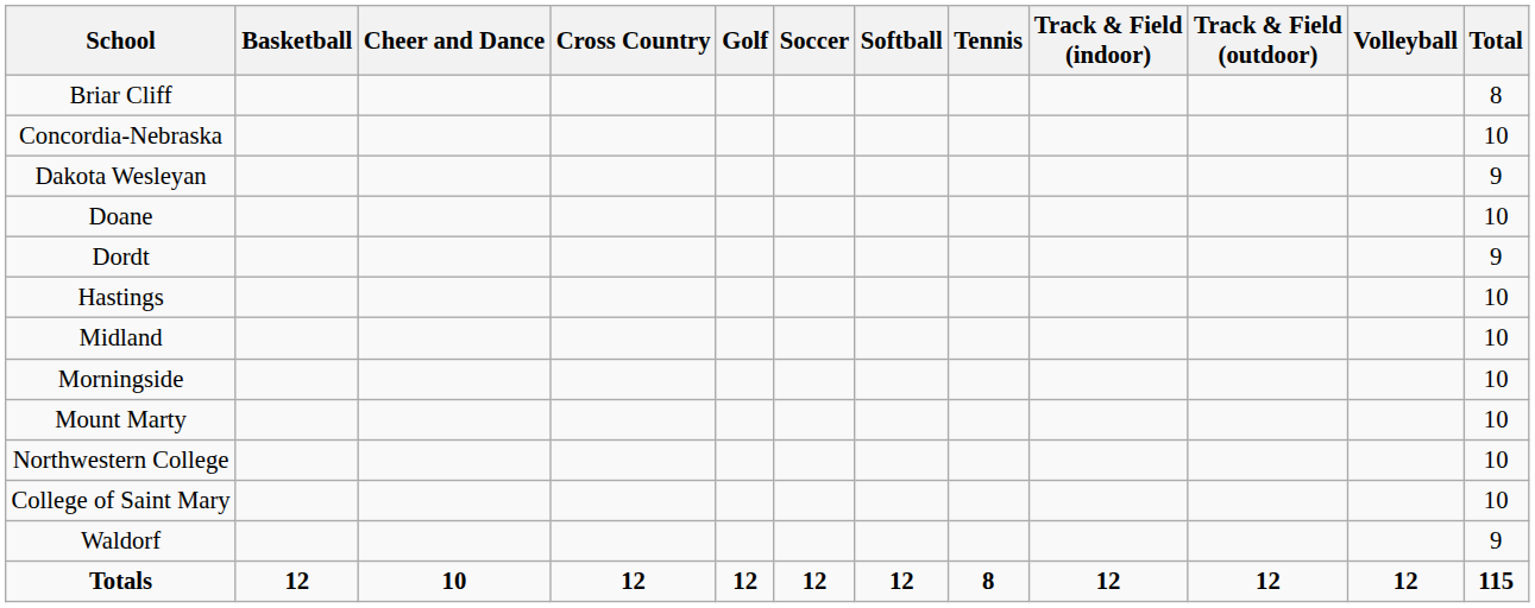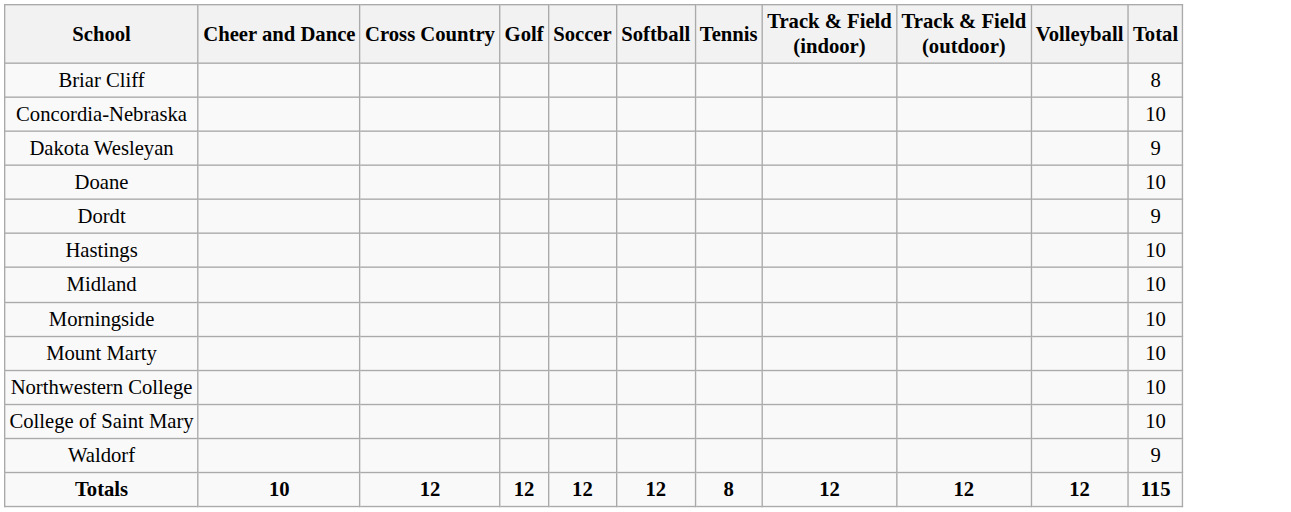- column: Basketball | 12
